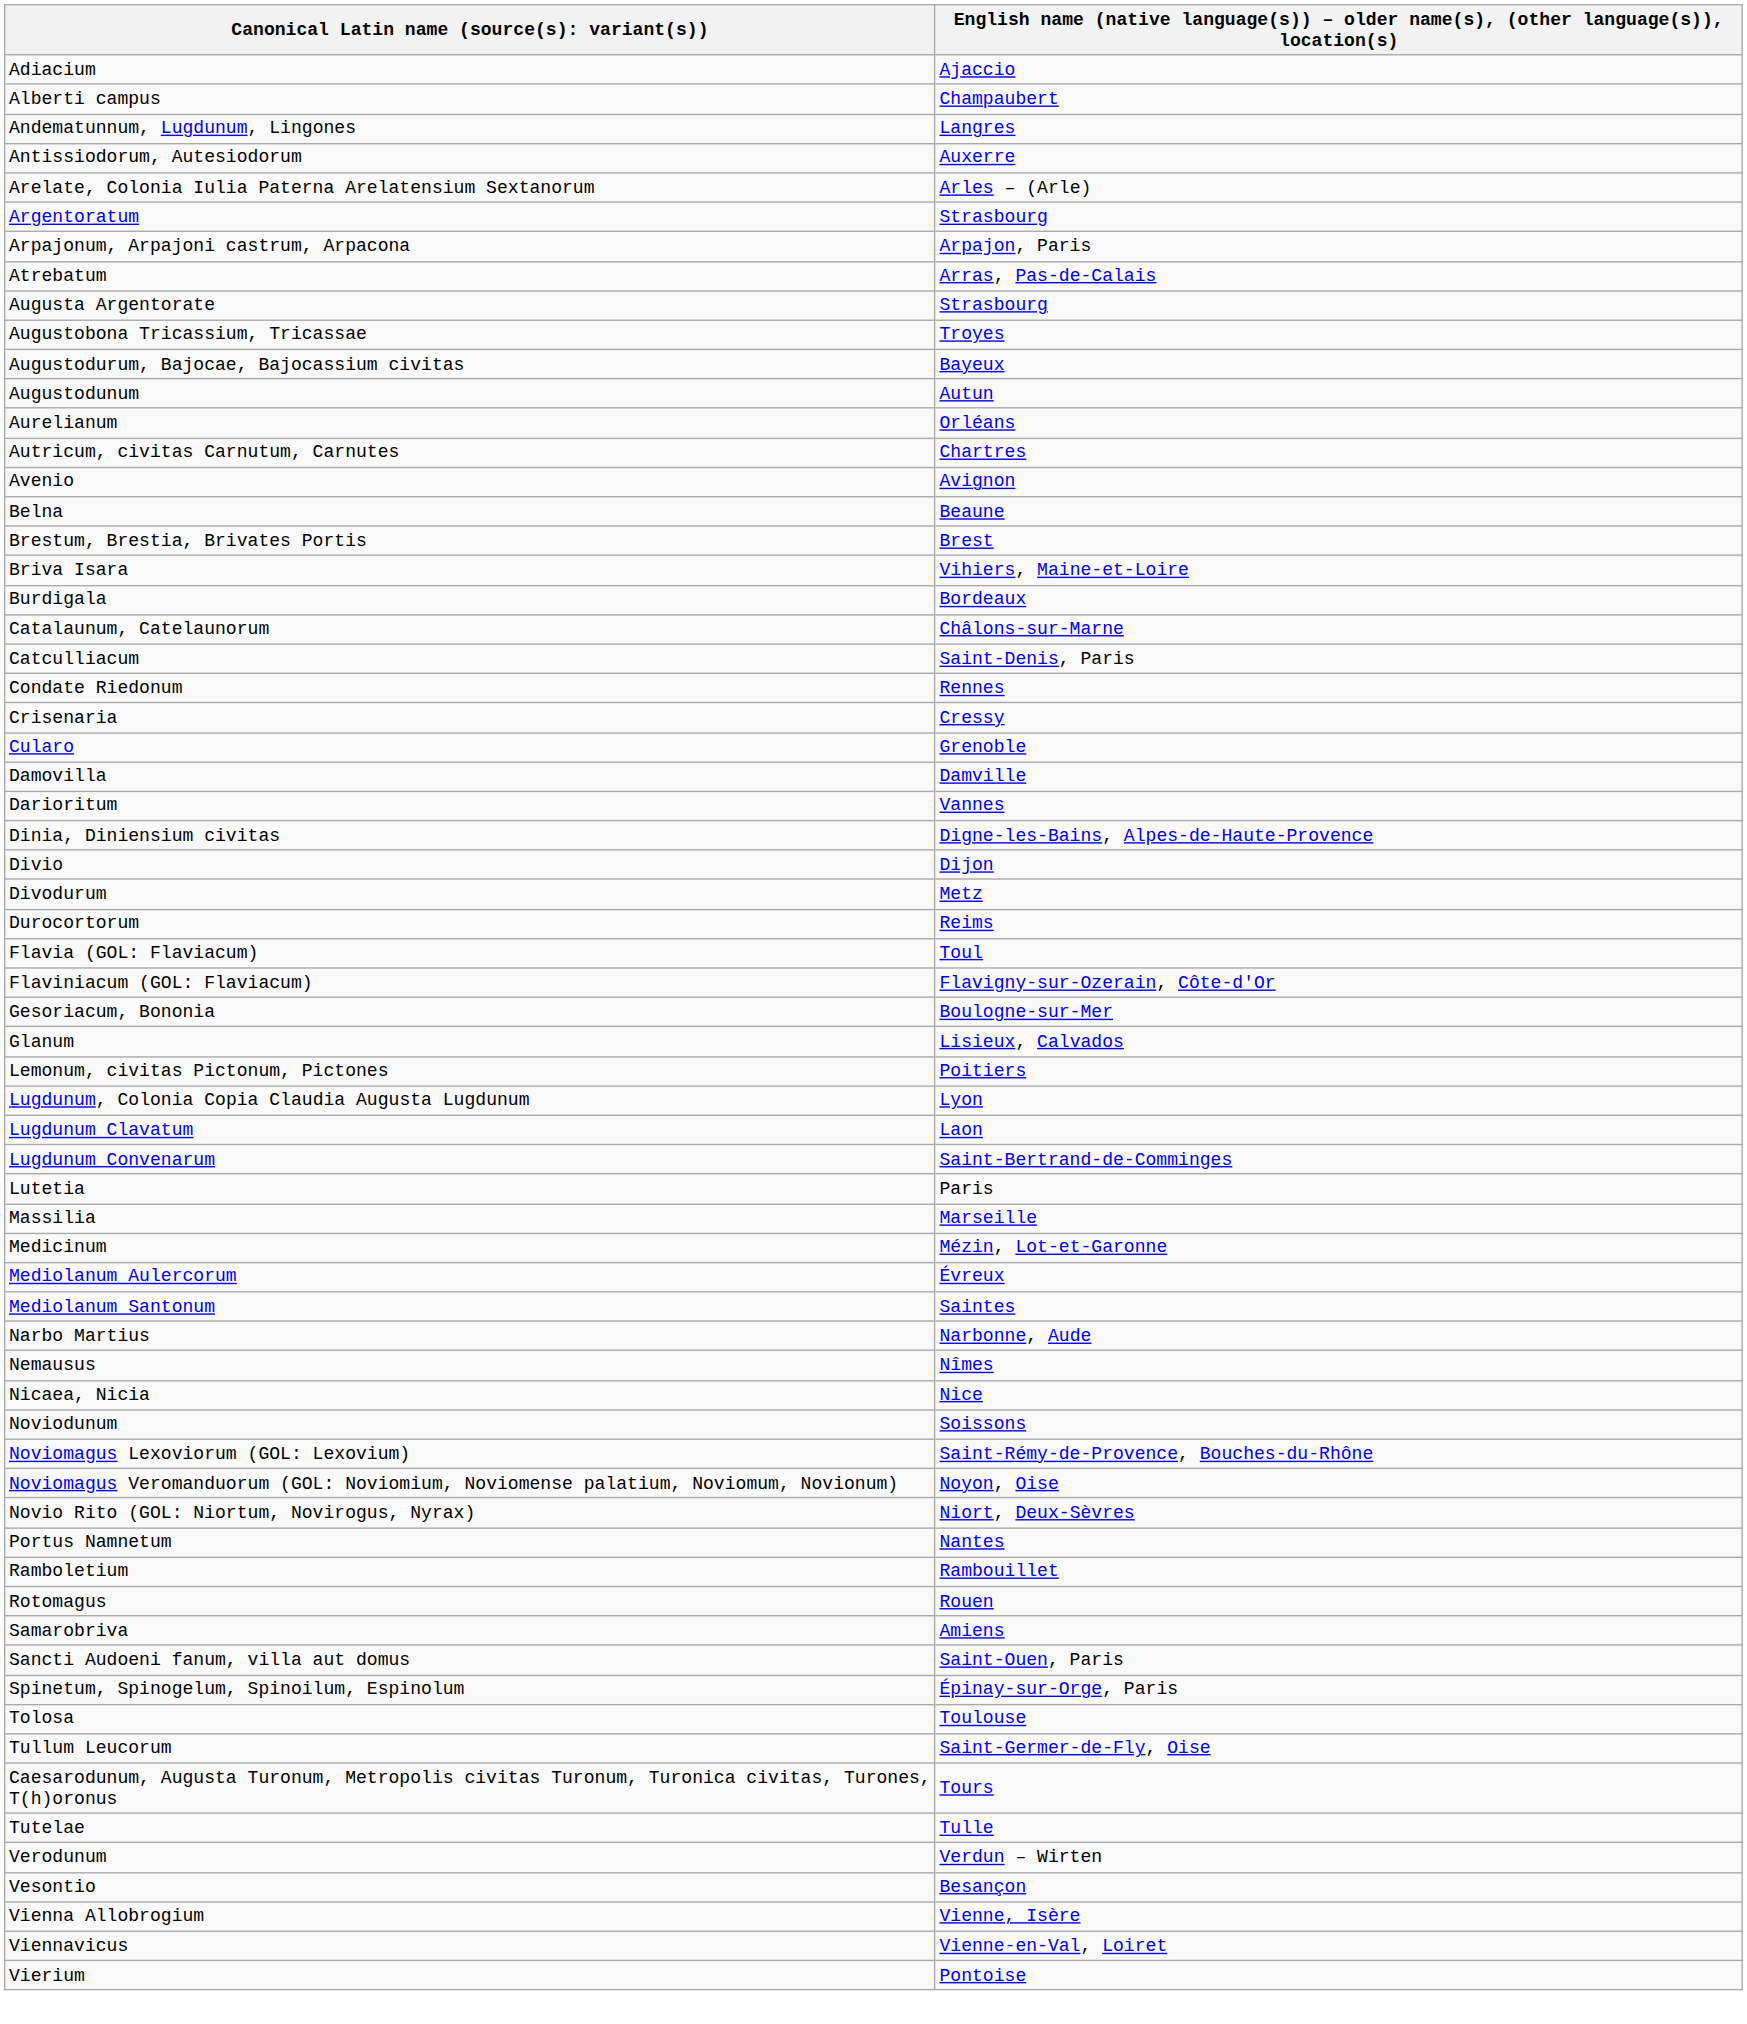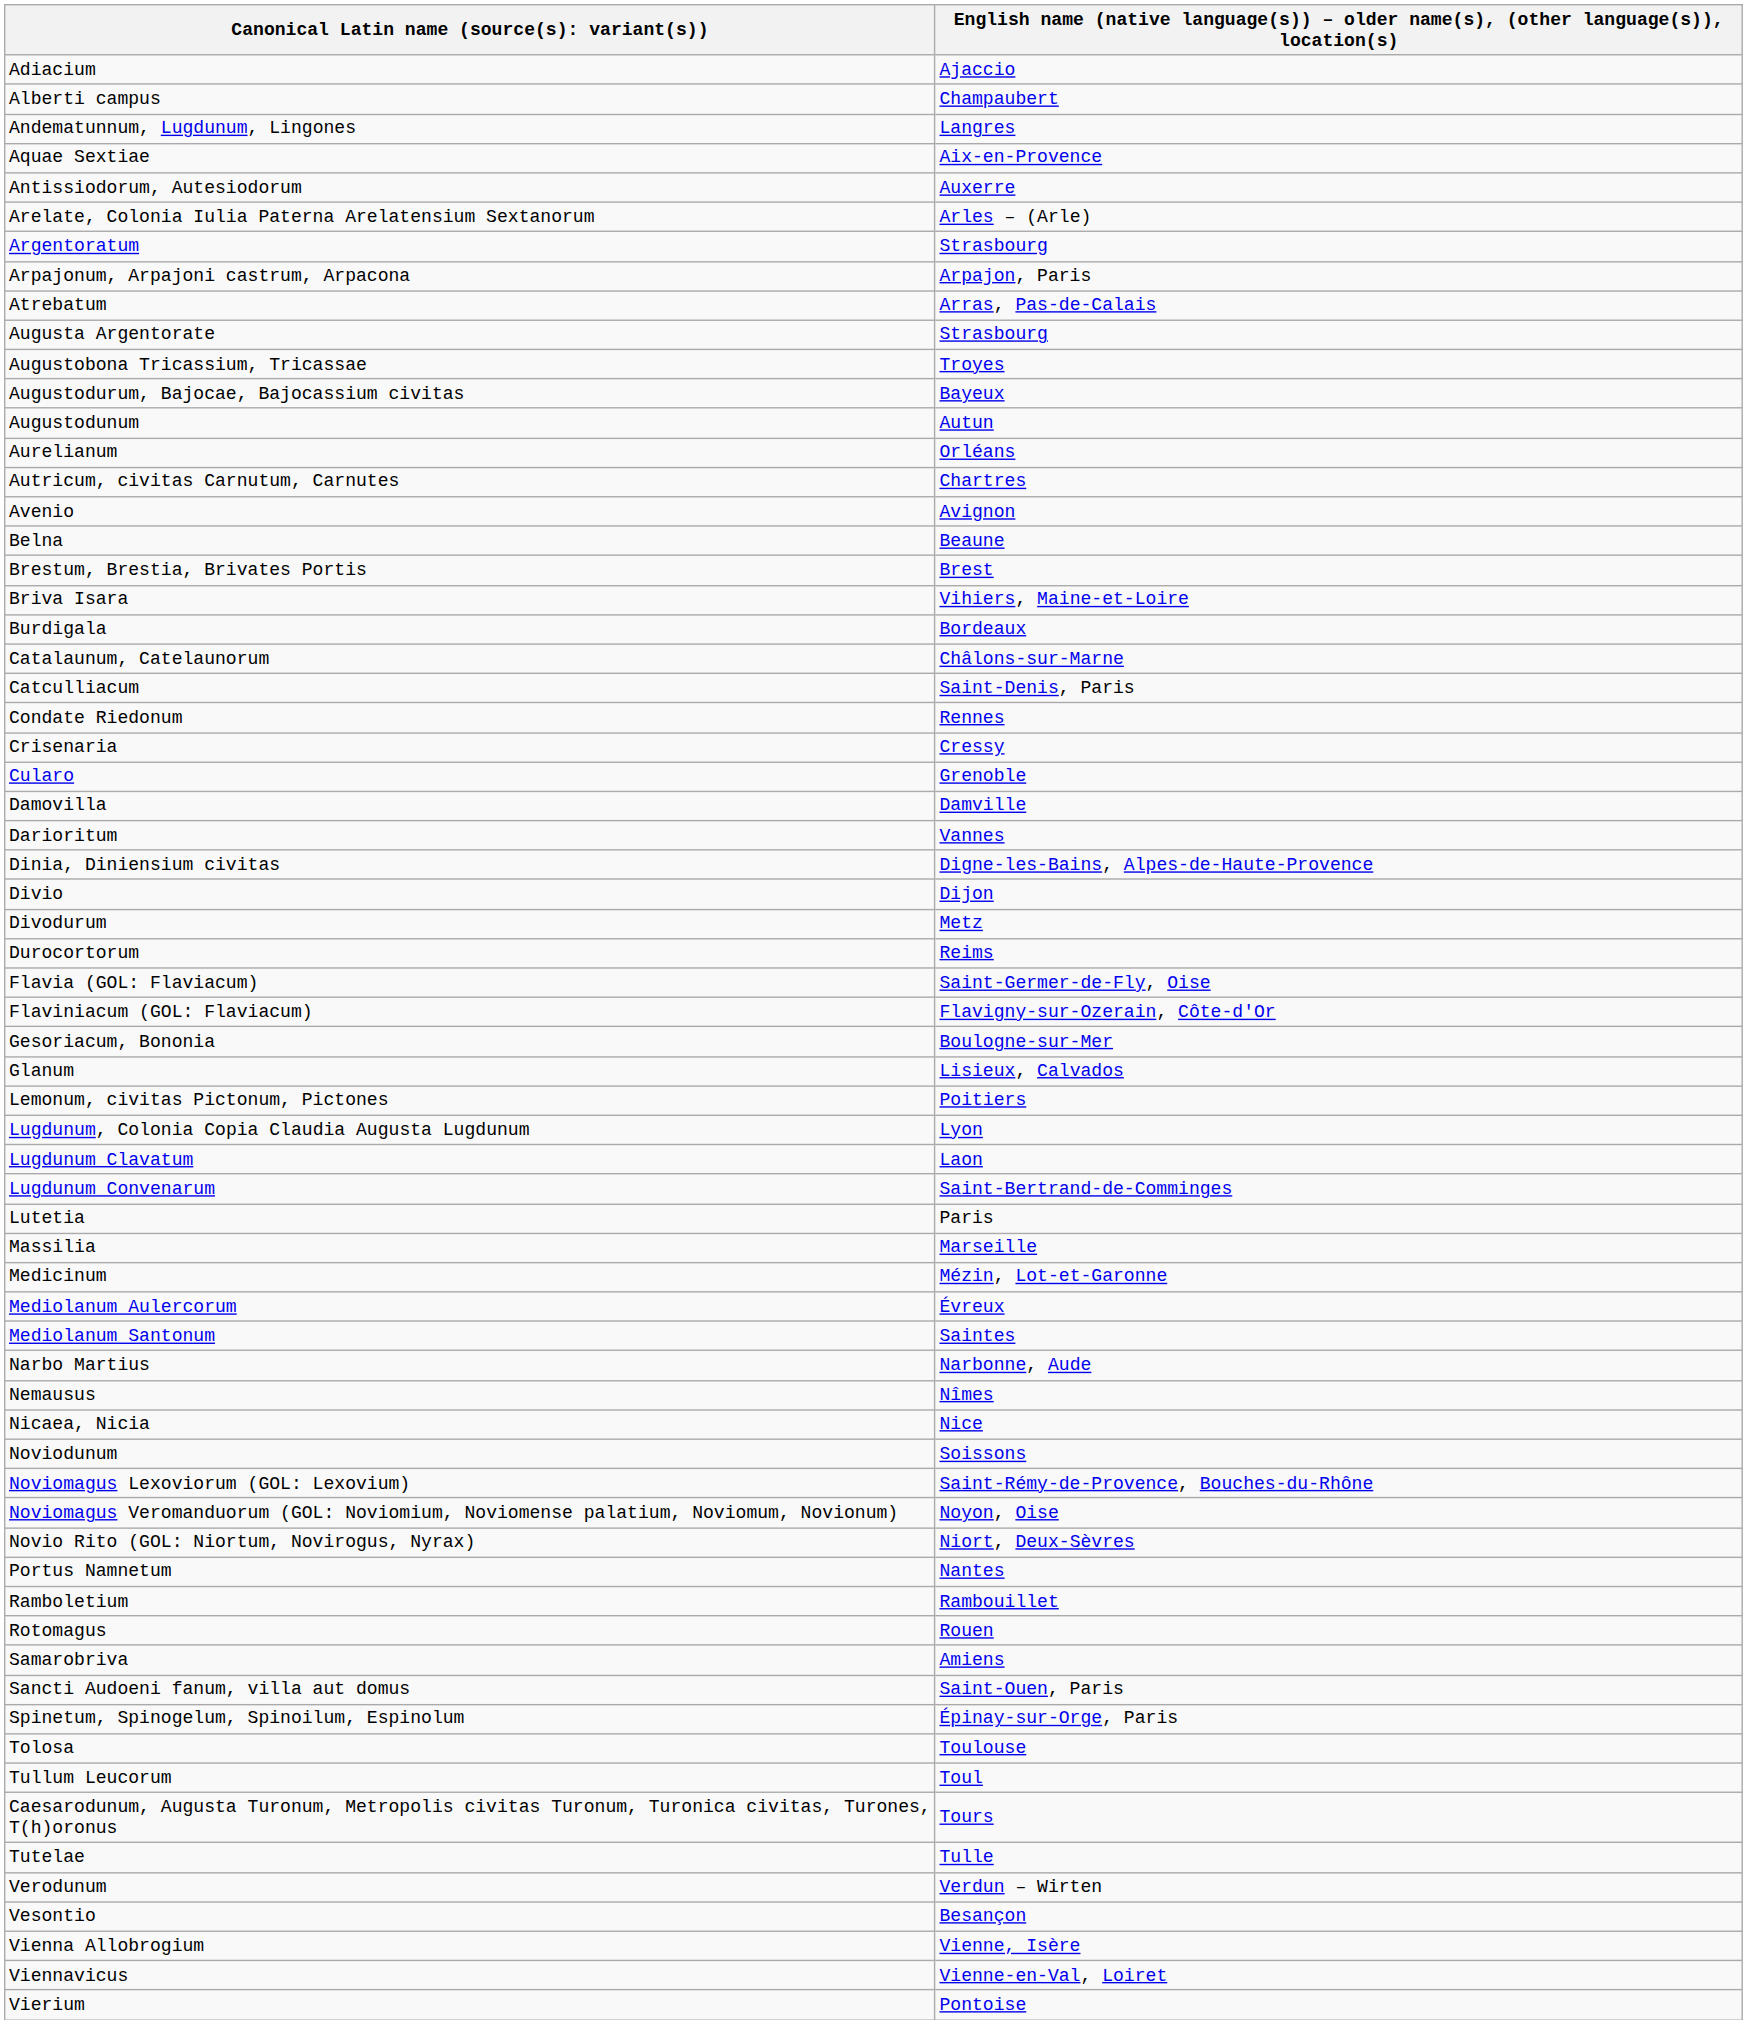+ row: Aquae Sextiae | Aix-en-Provence
Flavia (GOL: Flaviacum) | column 2: Toul -> Saint-Germer-de-Fly, Oise
Tullum Leucorum | column 2: Saint-Germer-de-Fly, Oise -> Toul
